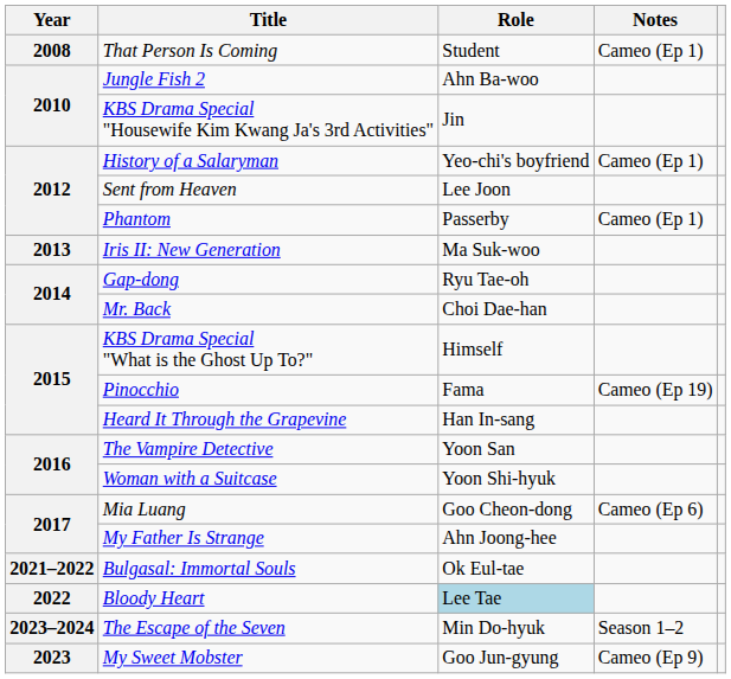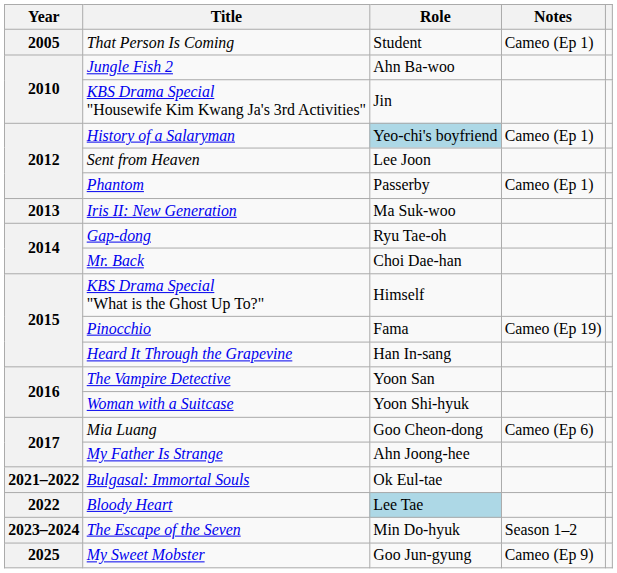That Person Is Coming | Year: 2008 -> 2005
History of a Salaryman | Role: no background -> lightblue background
My Sweet Mobster | Year: 2023 -> 2025
